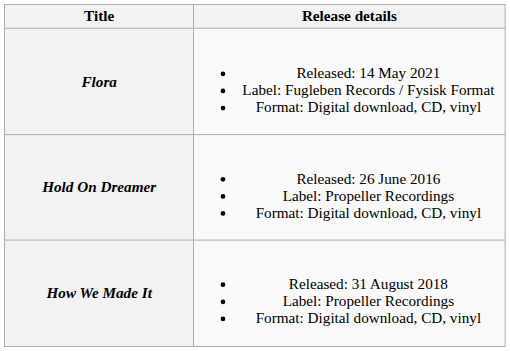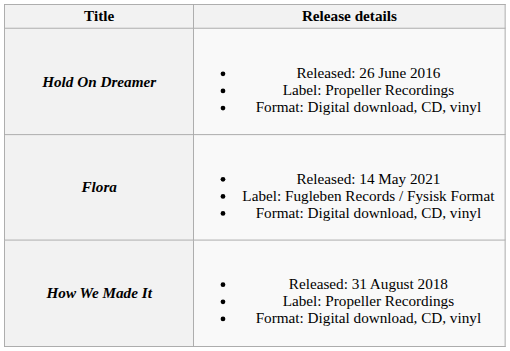rows swapped: Flora <-> Hold On Dreamer
